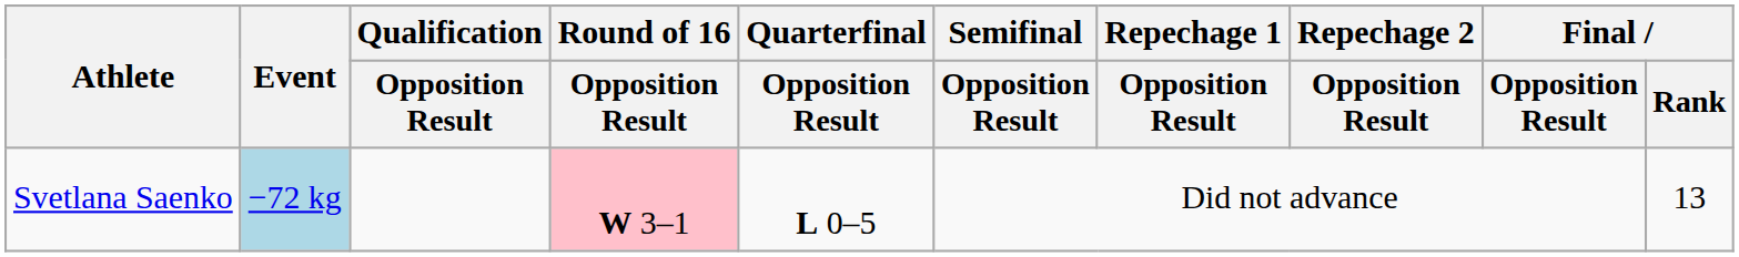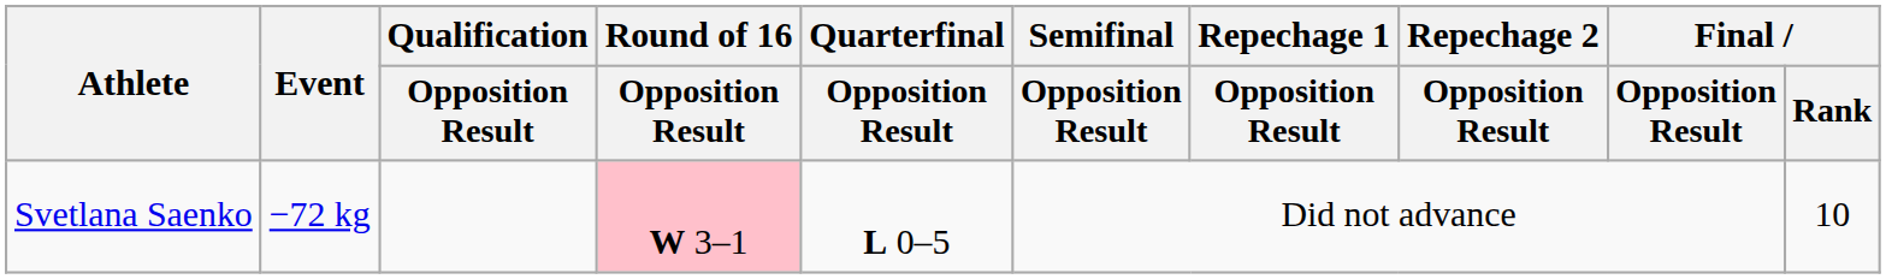Svetlana Saenko | Event: lightblue background -> no background
Svetlana Saenko | Final / Rank: 13 -> 10
